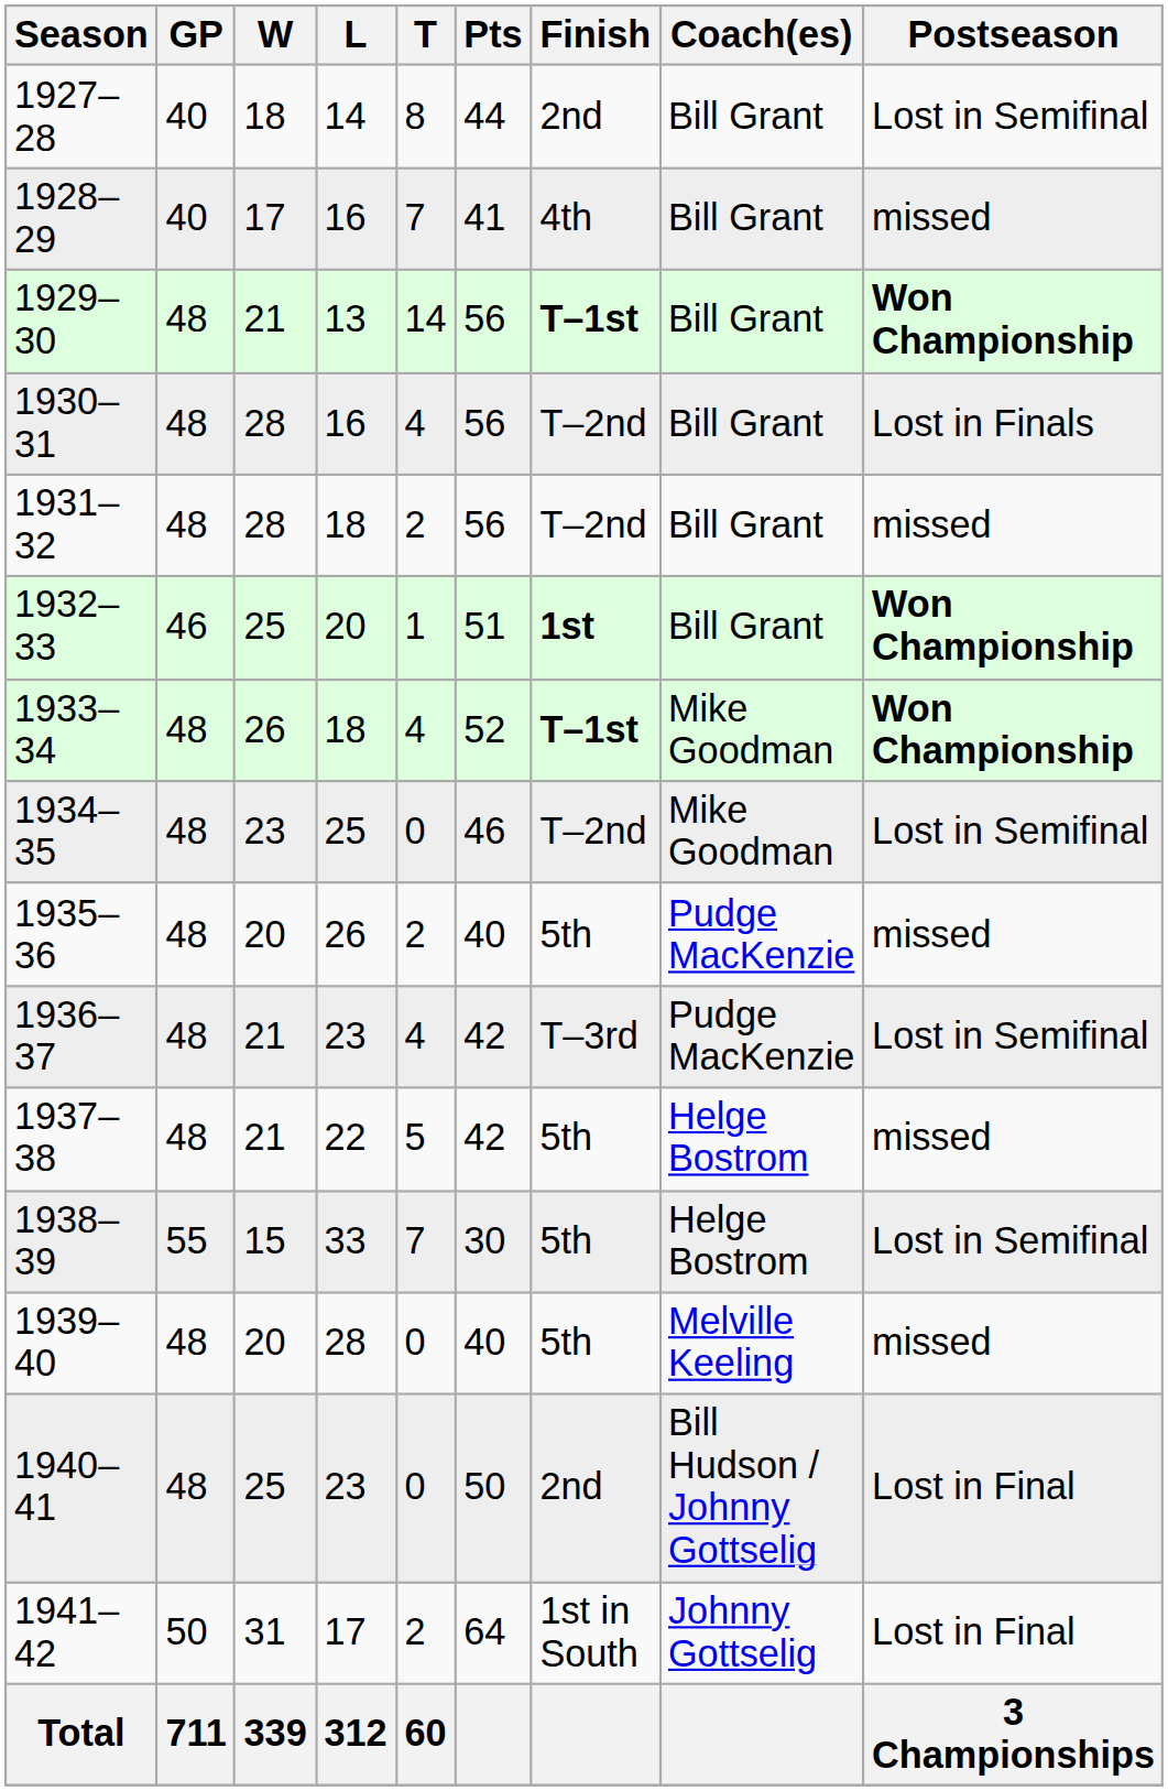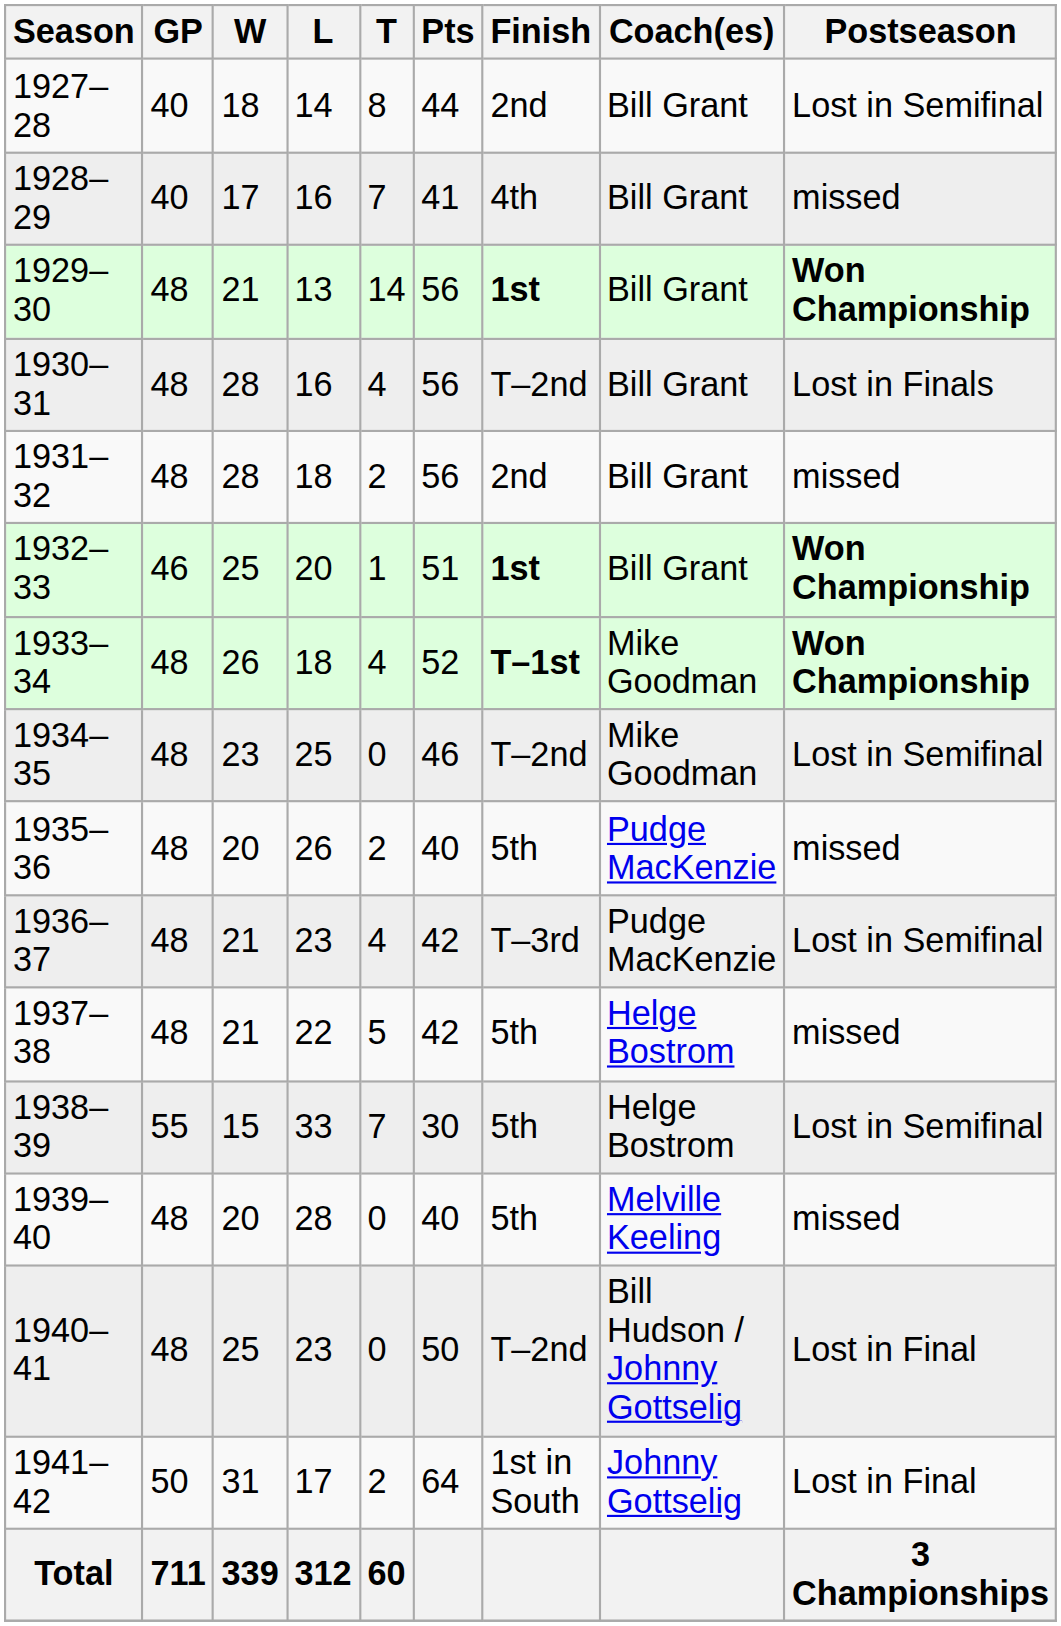1929–30 | Finish: T–1st -> 1st
1931–32 | Finish: T–2nd -> 2nd
1940–41 | Finish: 2nd -> T–2nd
